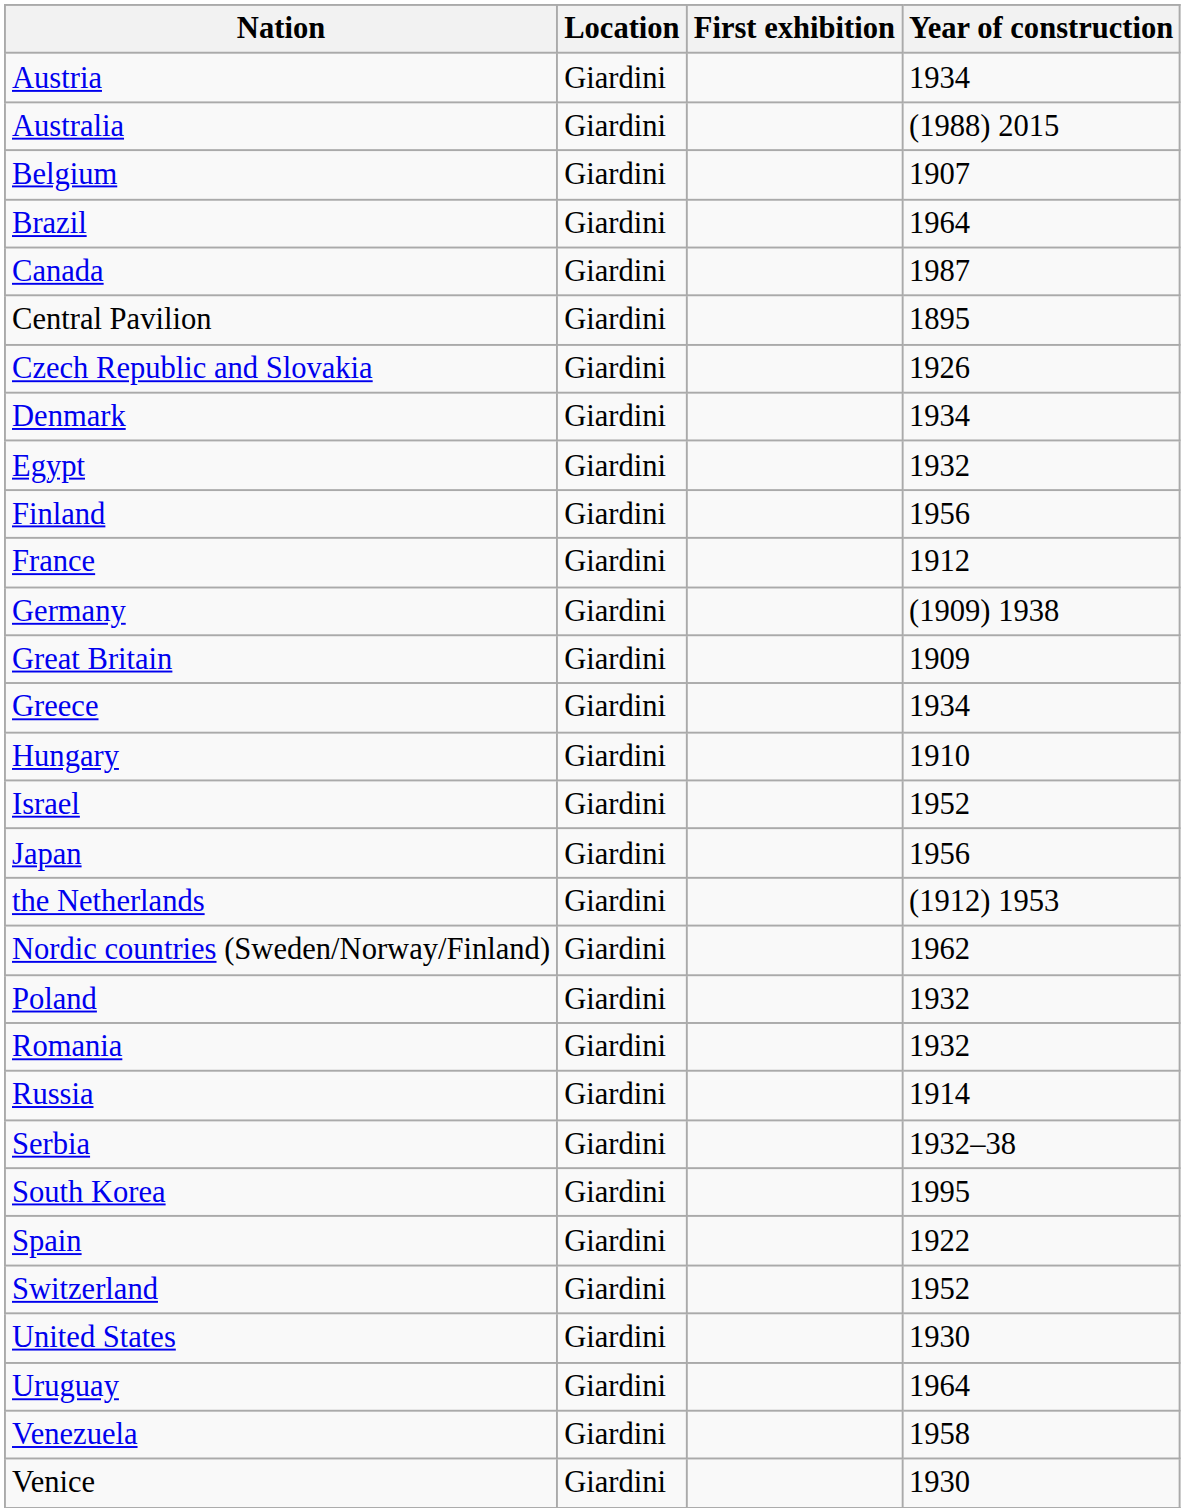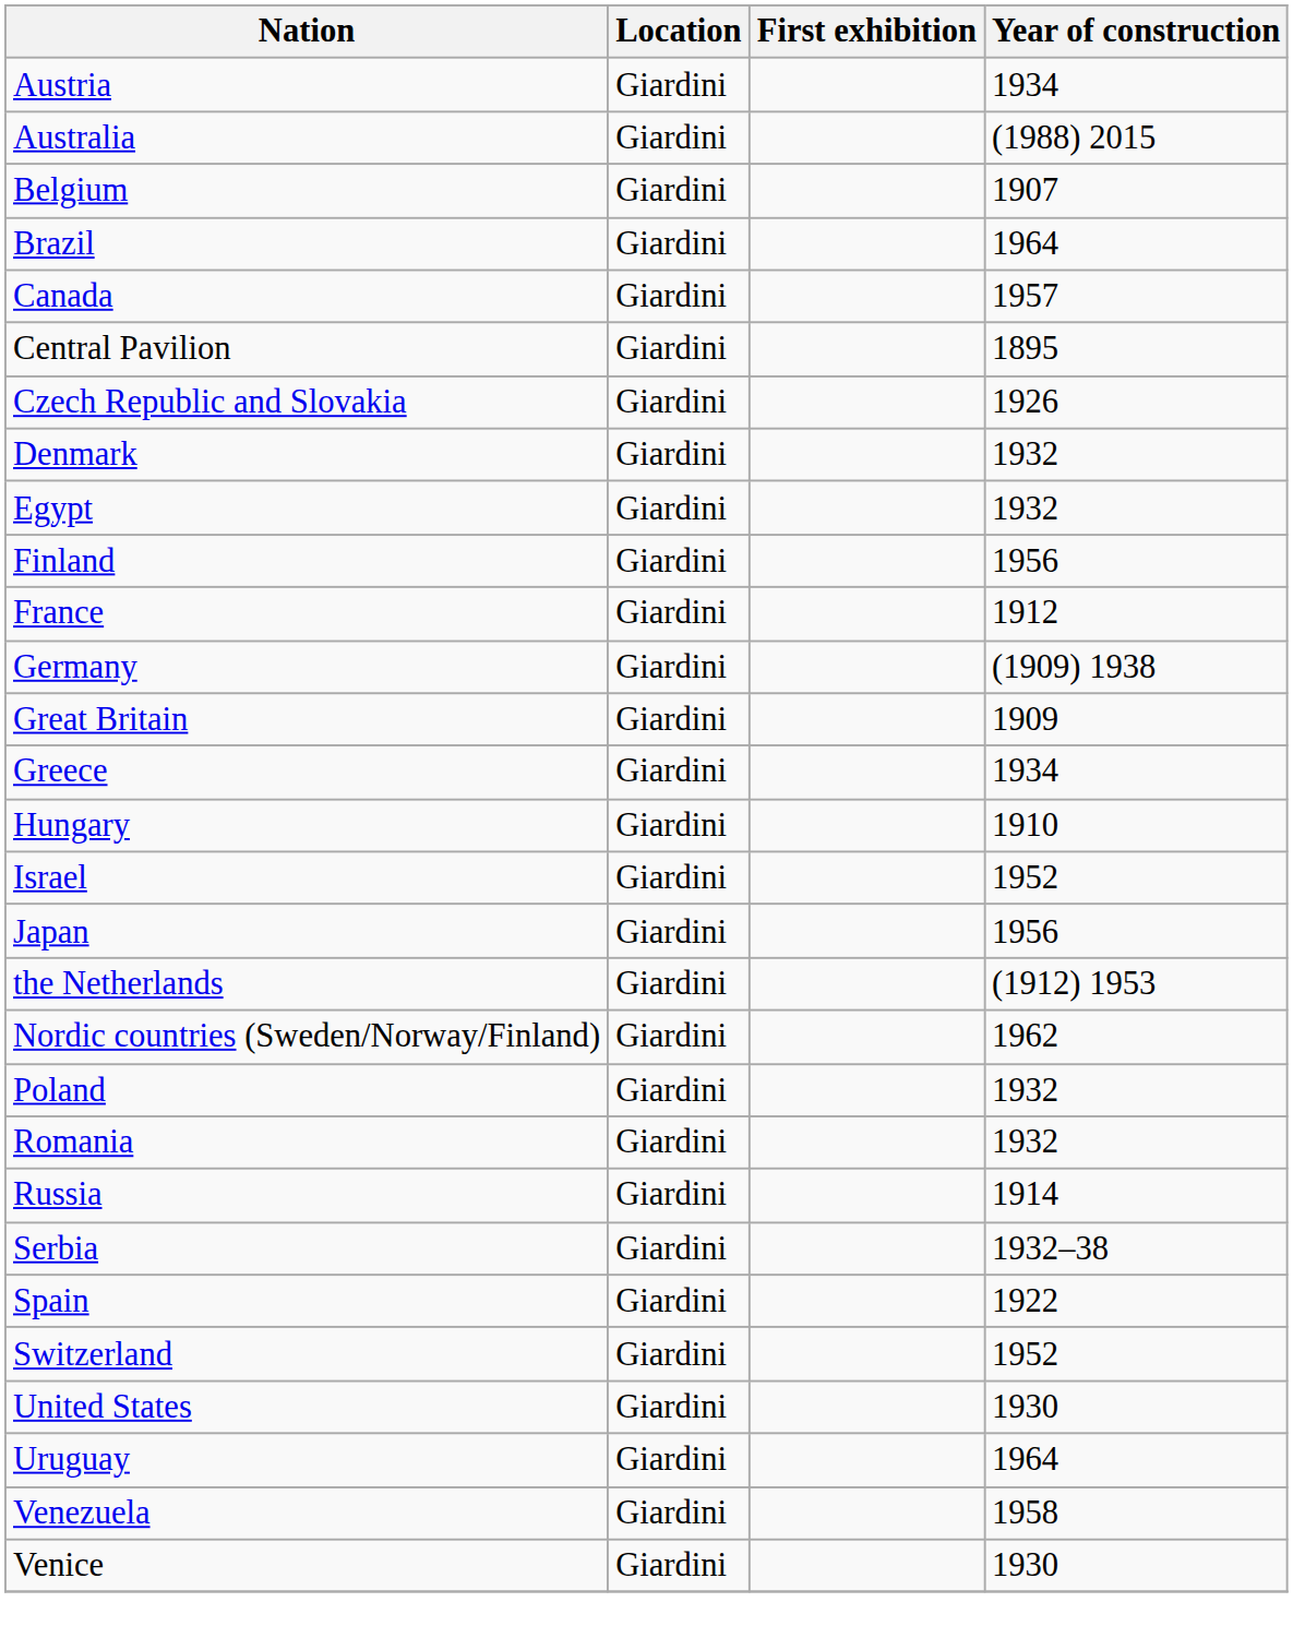Canada | Year of construction: 1987 -> 1957
Denmark | Year of construction: 1934 -> 1932
- row: South Korea | Giardini | 1995
